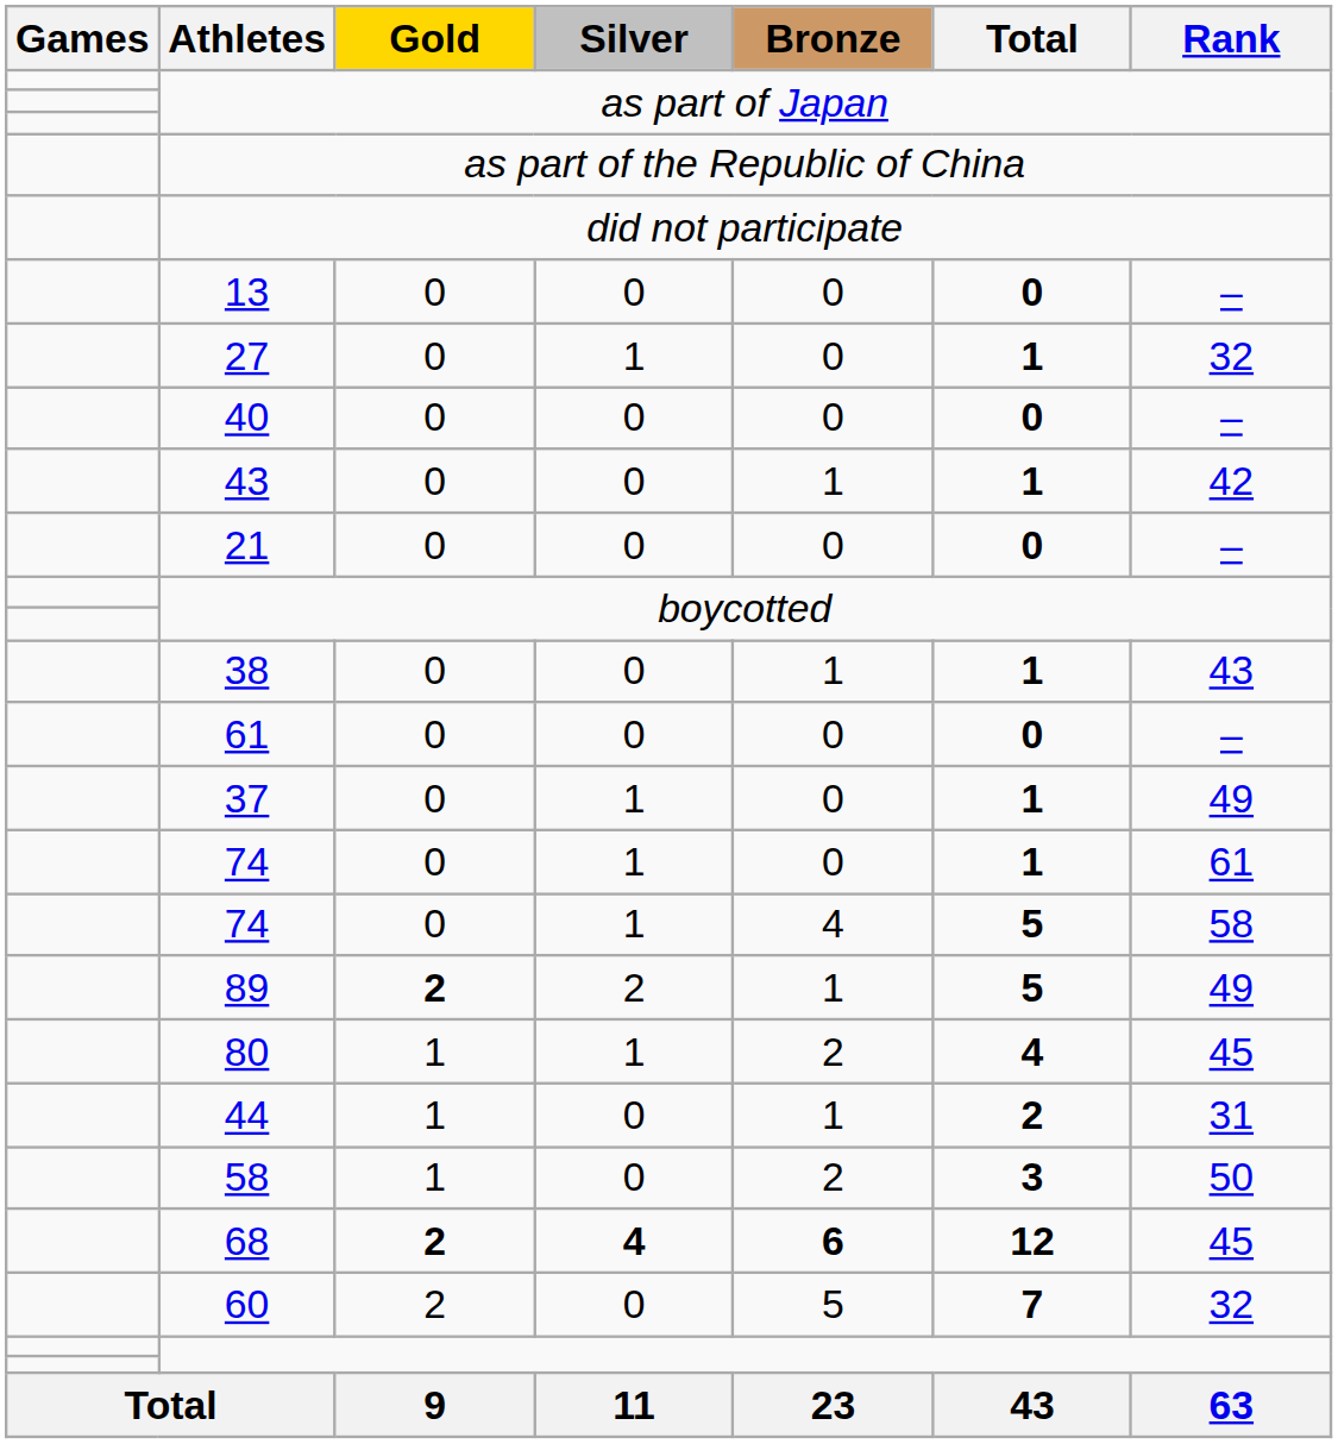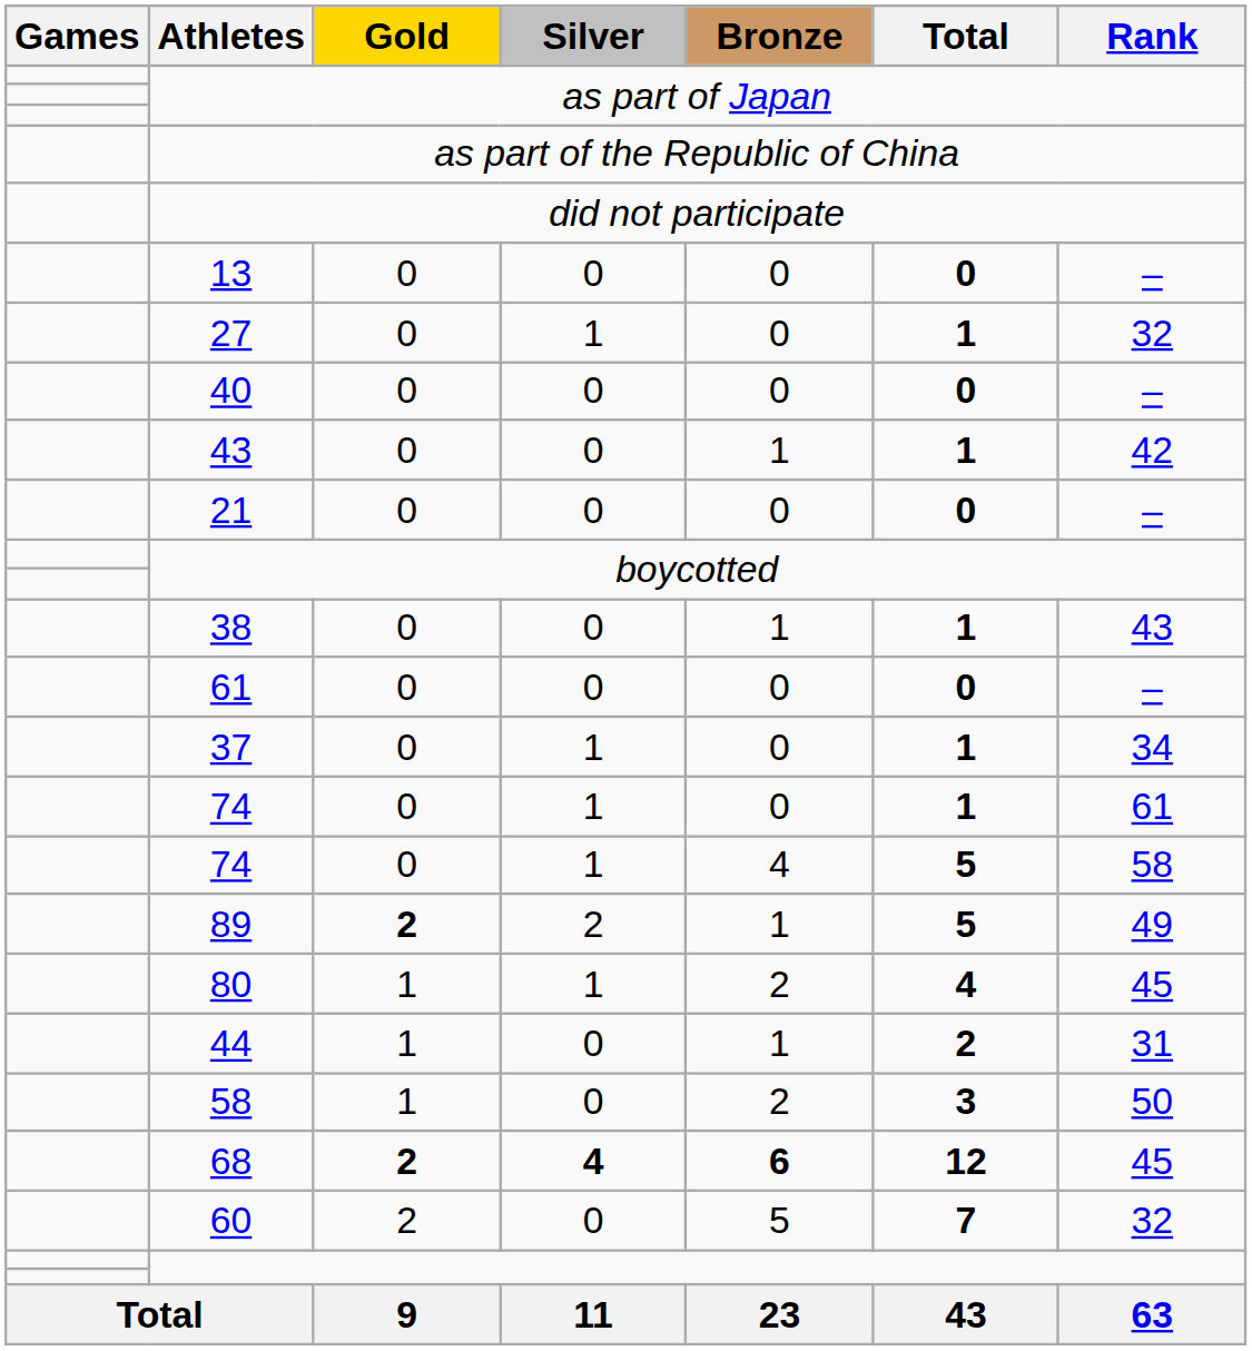37 | Rank: 49 -> 34
